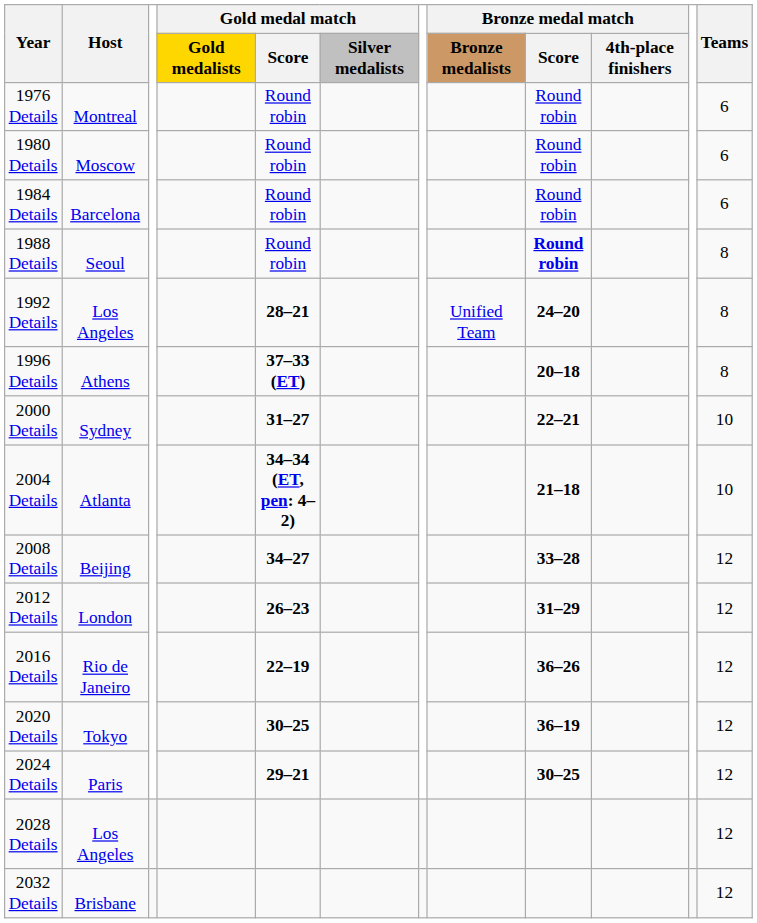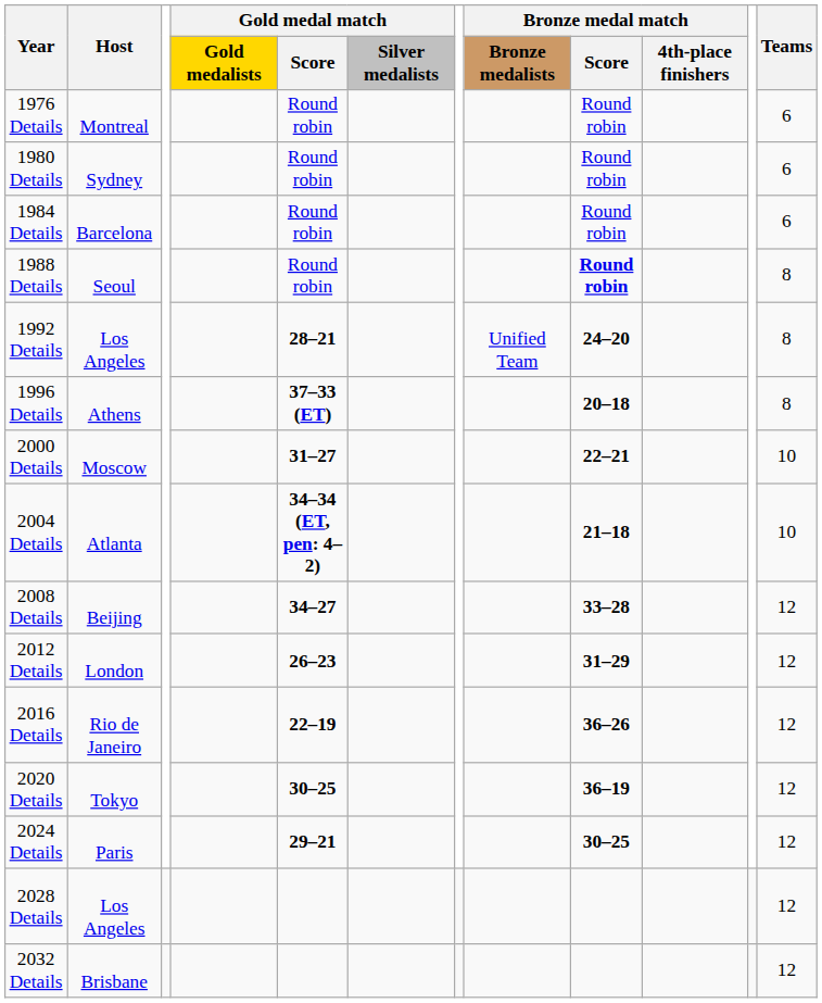1980 Details | Host: Moscow -> Sydney
2000 Details | Host: Sydney -> Moscow
